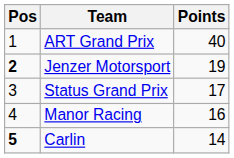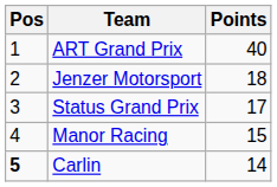Jenzer Motorsport | Pos: bold -> normal
Jenzer Motorsport | Points: 19 -> 18
Manor Racing | Points: 16 -> 15
